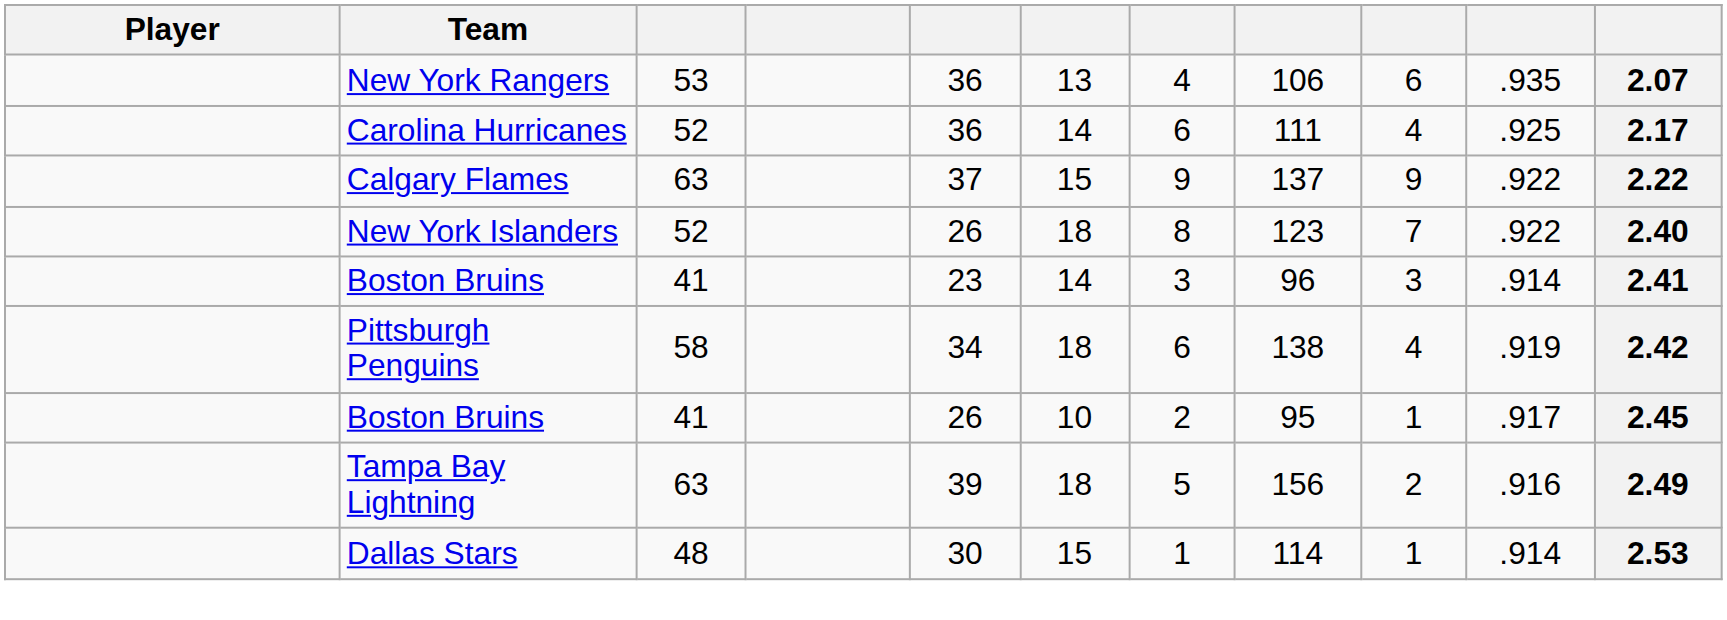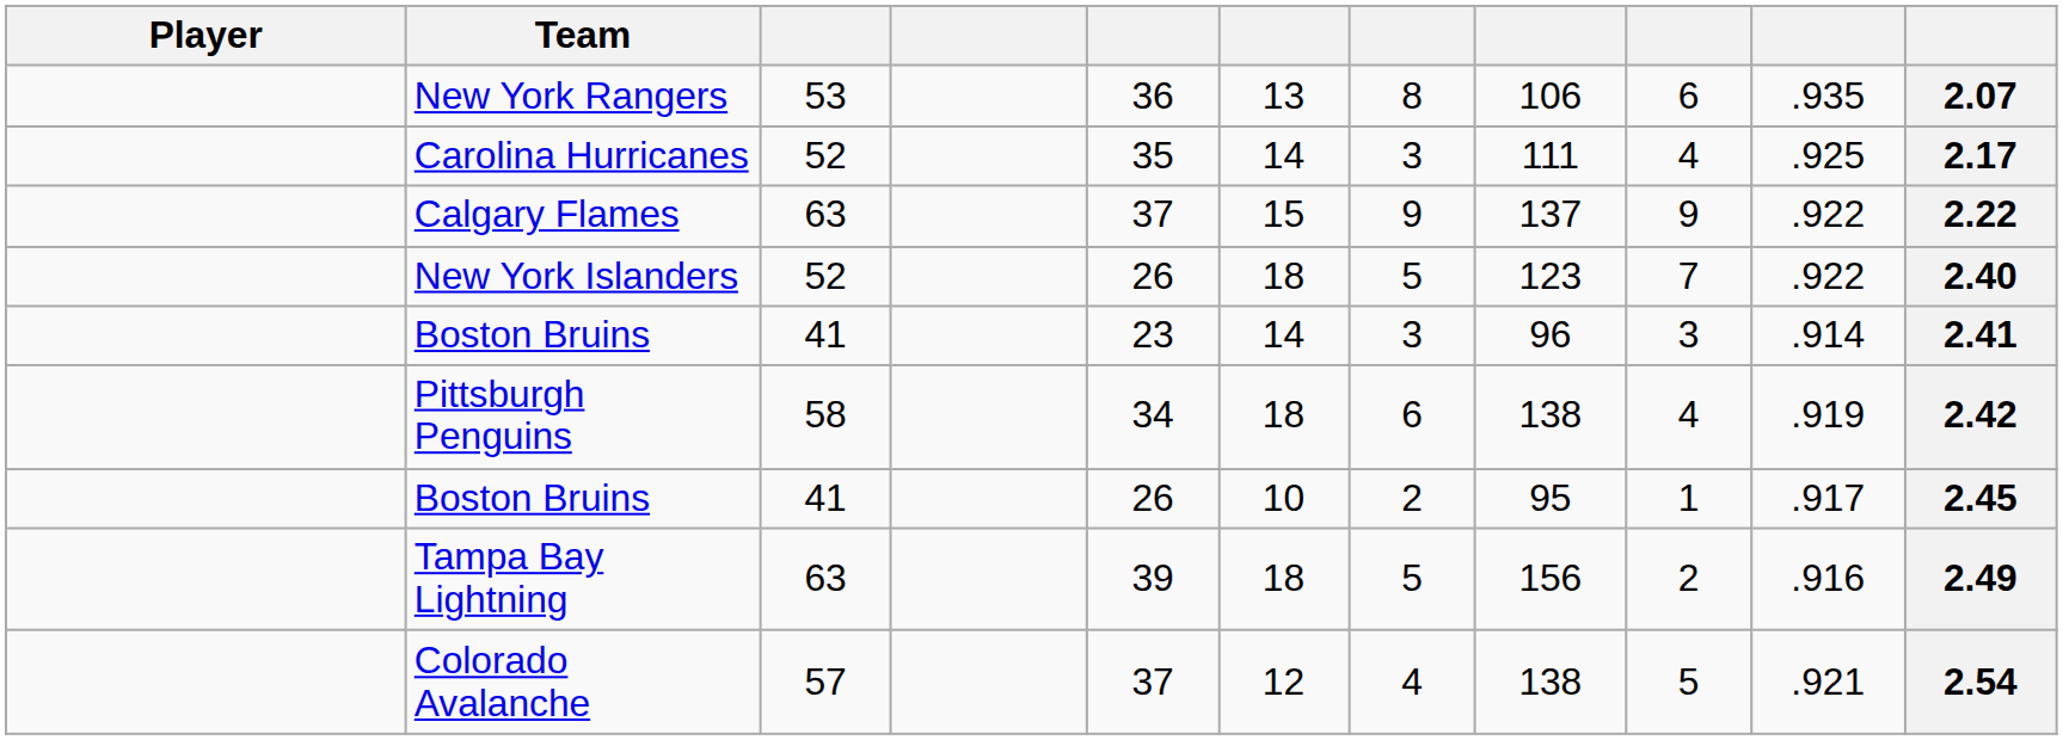New York Rangers | column 7: 4 -> 8
Carolina Hurricanes | column 5: 36 -> 35
Carolina Hurricanes | column 7: 6 -> 3
New York Islanders | column 7: 8 -> 5
- row: Dallas Stars | 48 | 30 | 15 | 1 | 114 | 1 | .914 | 2.53
+ row: Colorado Avalanche | 57 | 37 | 12 | 4 | 138 | 5 | .921 | 2.54
